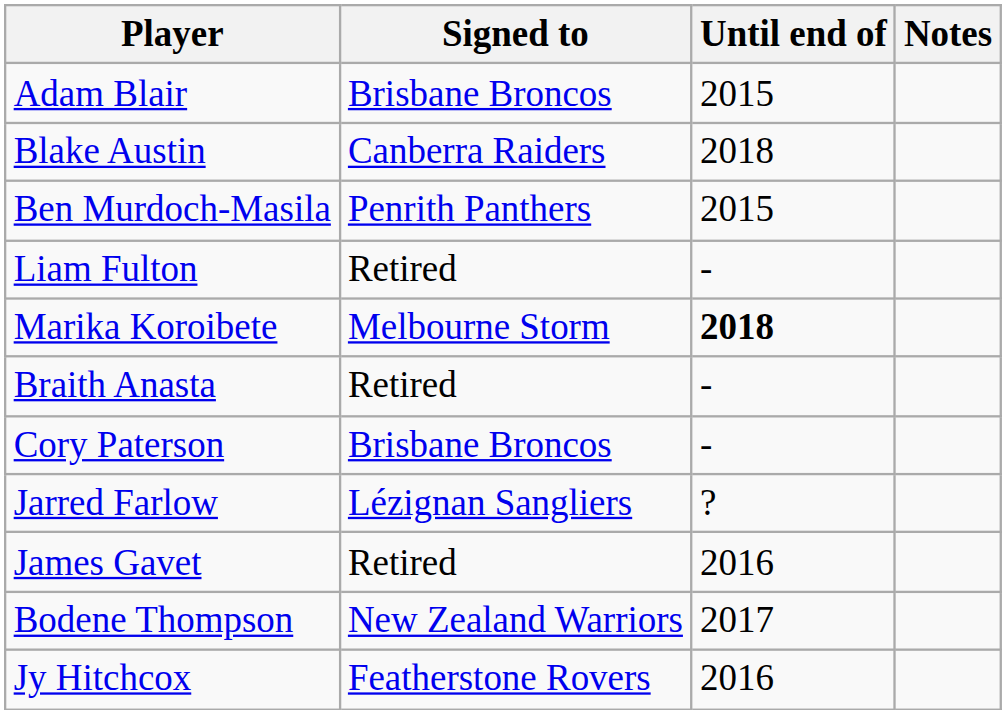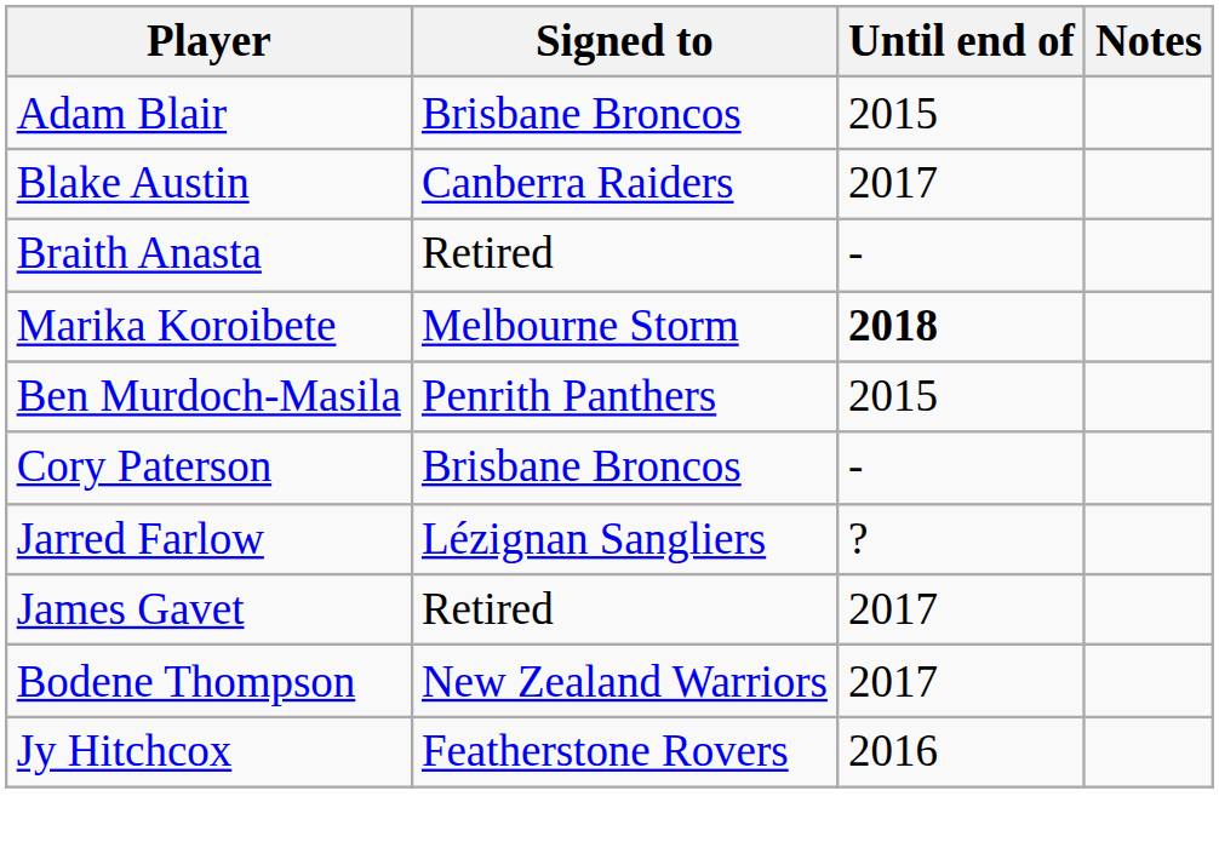Blake Austin | Until end of: 2018 -> 2017
rows swapped: Braith Anasta <-> Ben Murdoch-Masila
- row: Liam Fulton | Retired | -
James Gavet | Until end of: 2016 -> 2017
